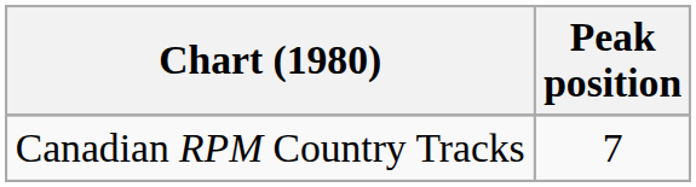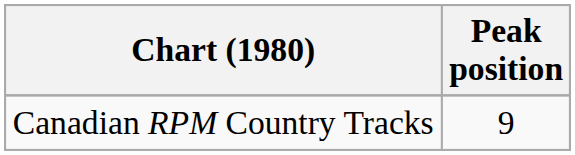Canadian RPM Country Tracks | Peak position: 7 -> 9
